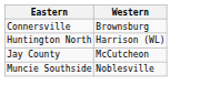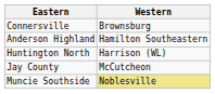+ row: Anderson Highland | Hamilton Southeastern
Muncie Southside | Western: no background -> khaki background
